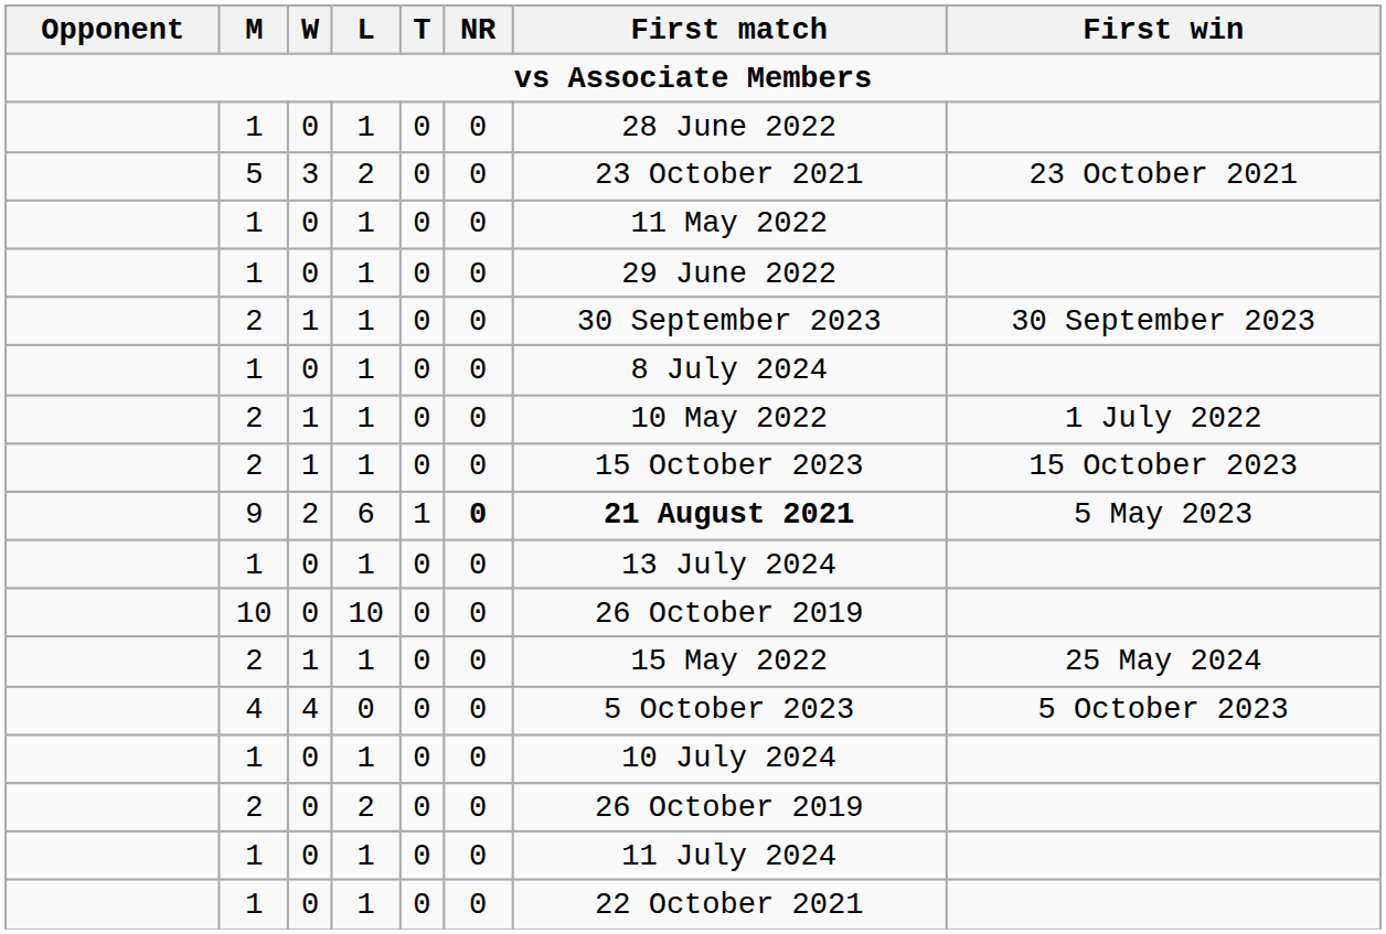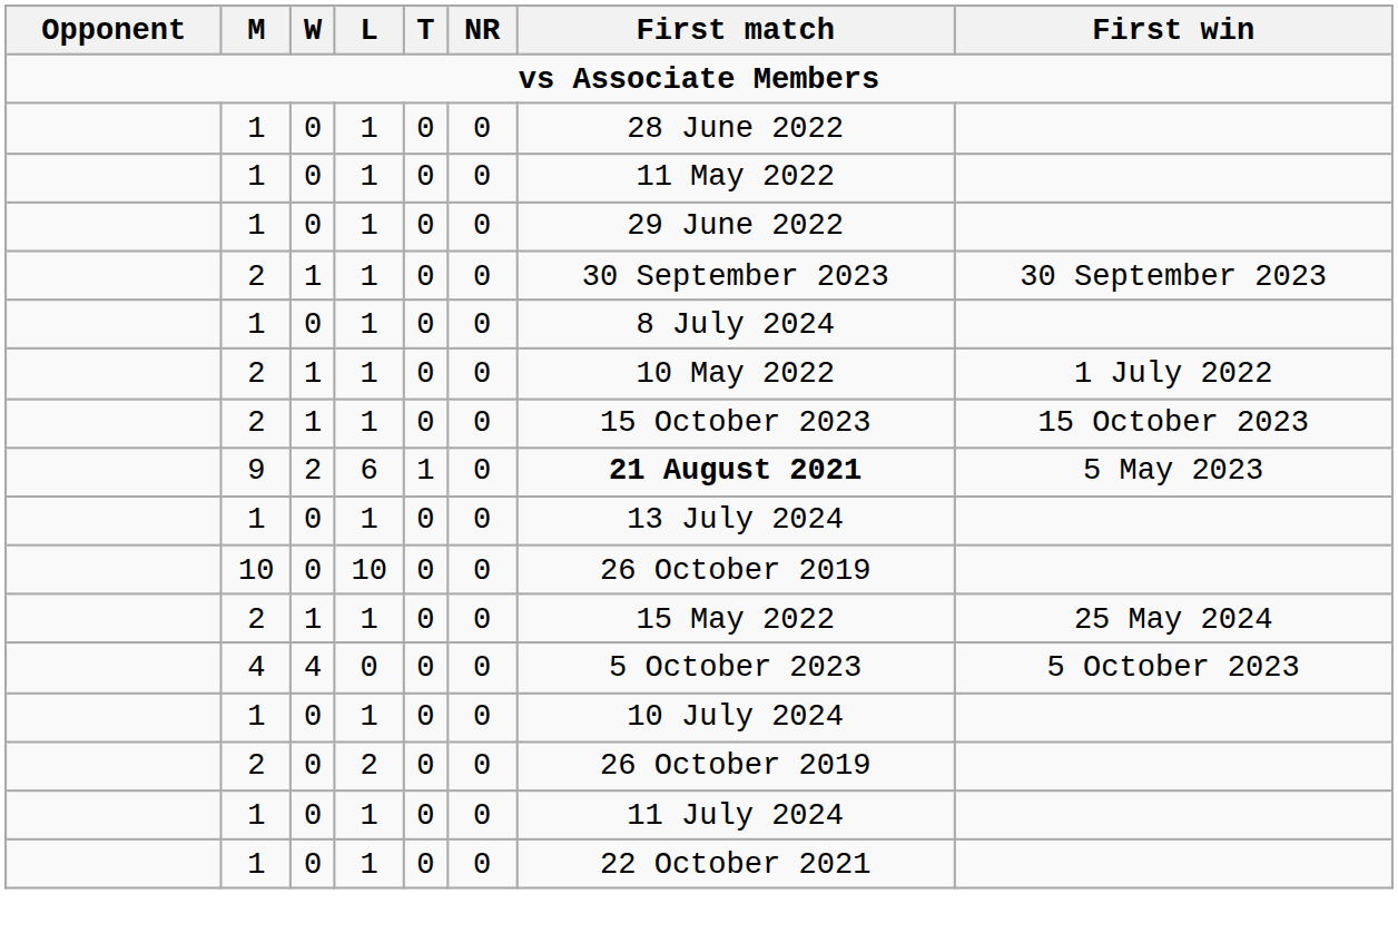- row: 5 | 3 | 2 | 0 | 0 | 23 October 2021 | 23 October 2021
9 | NR: bold -> normal
